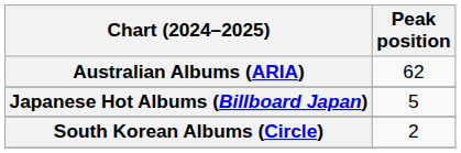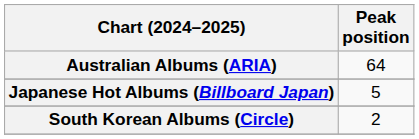Australian Albums (ARIA) | Peak position: 62 -> 64
